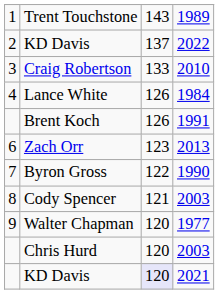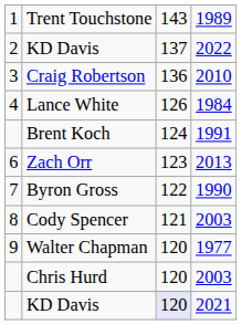Craig Robertson | column 3: 133 -> 136
Brent Koch | column 3: 126 -> 124
